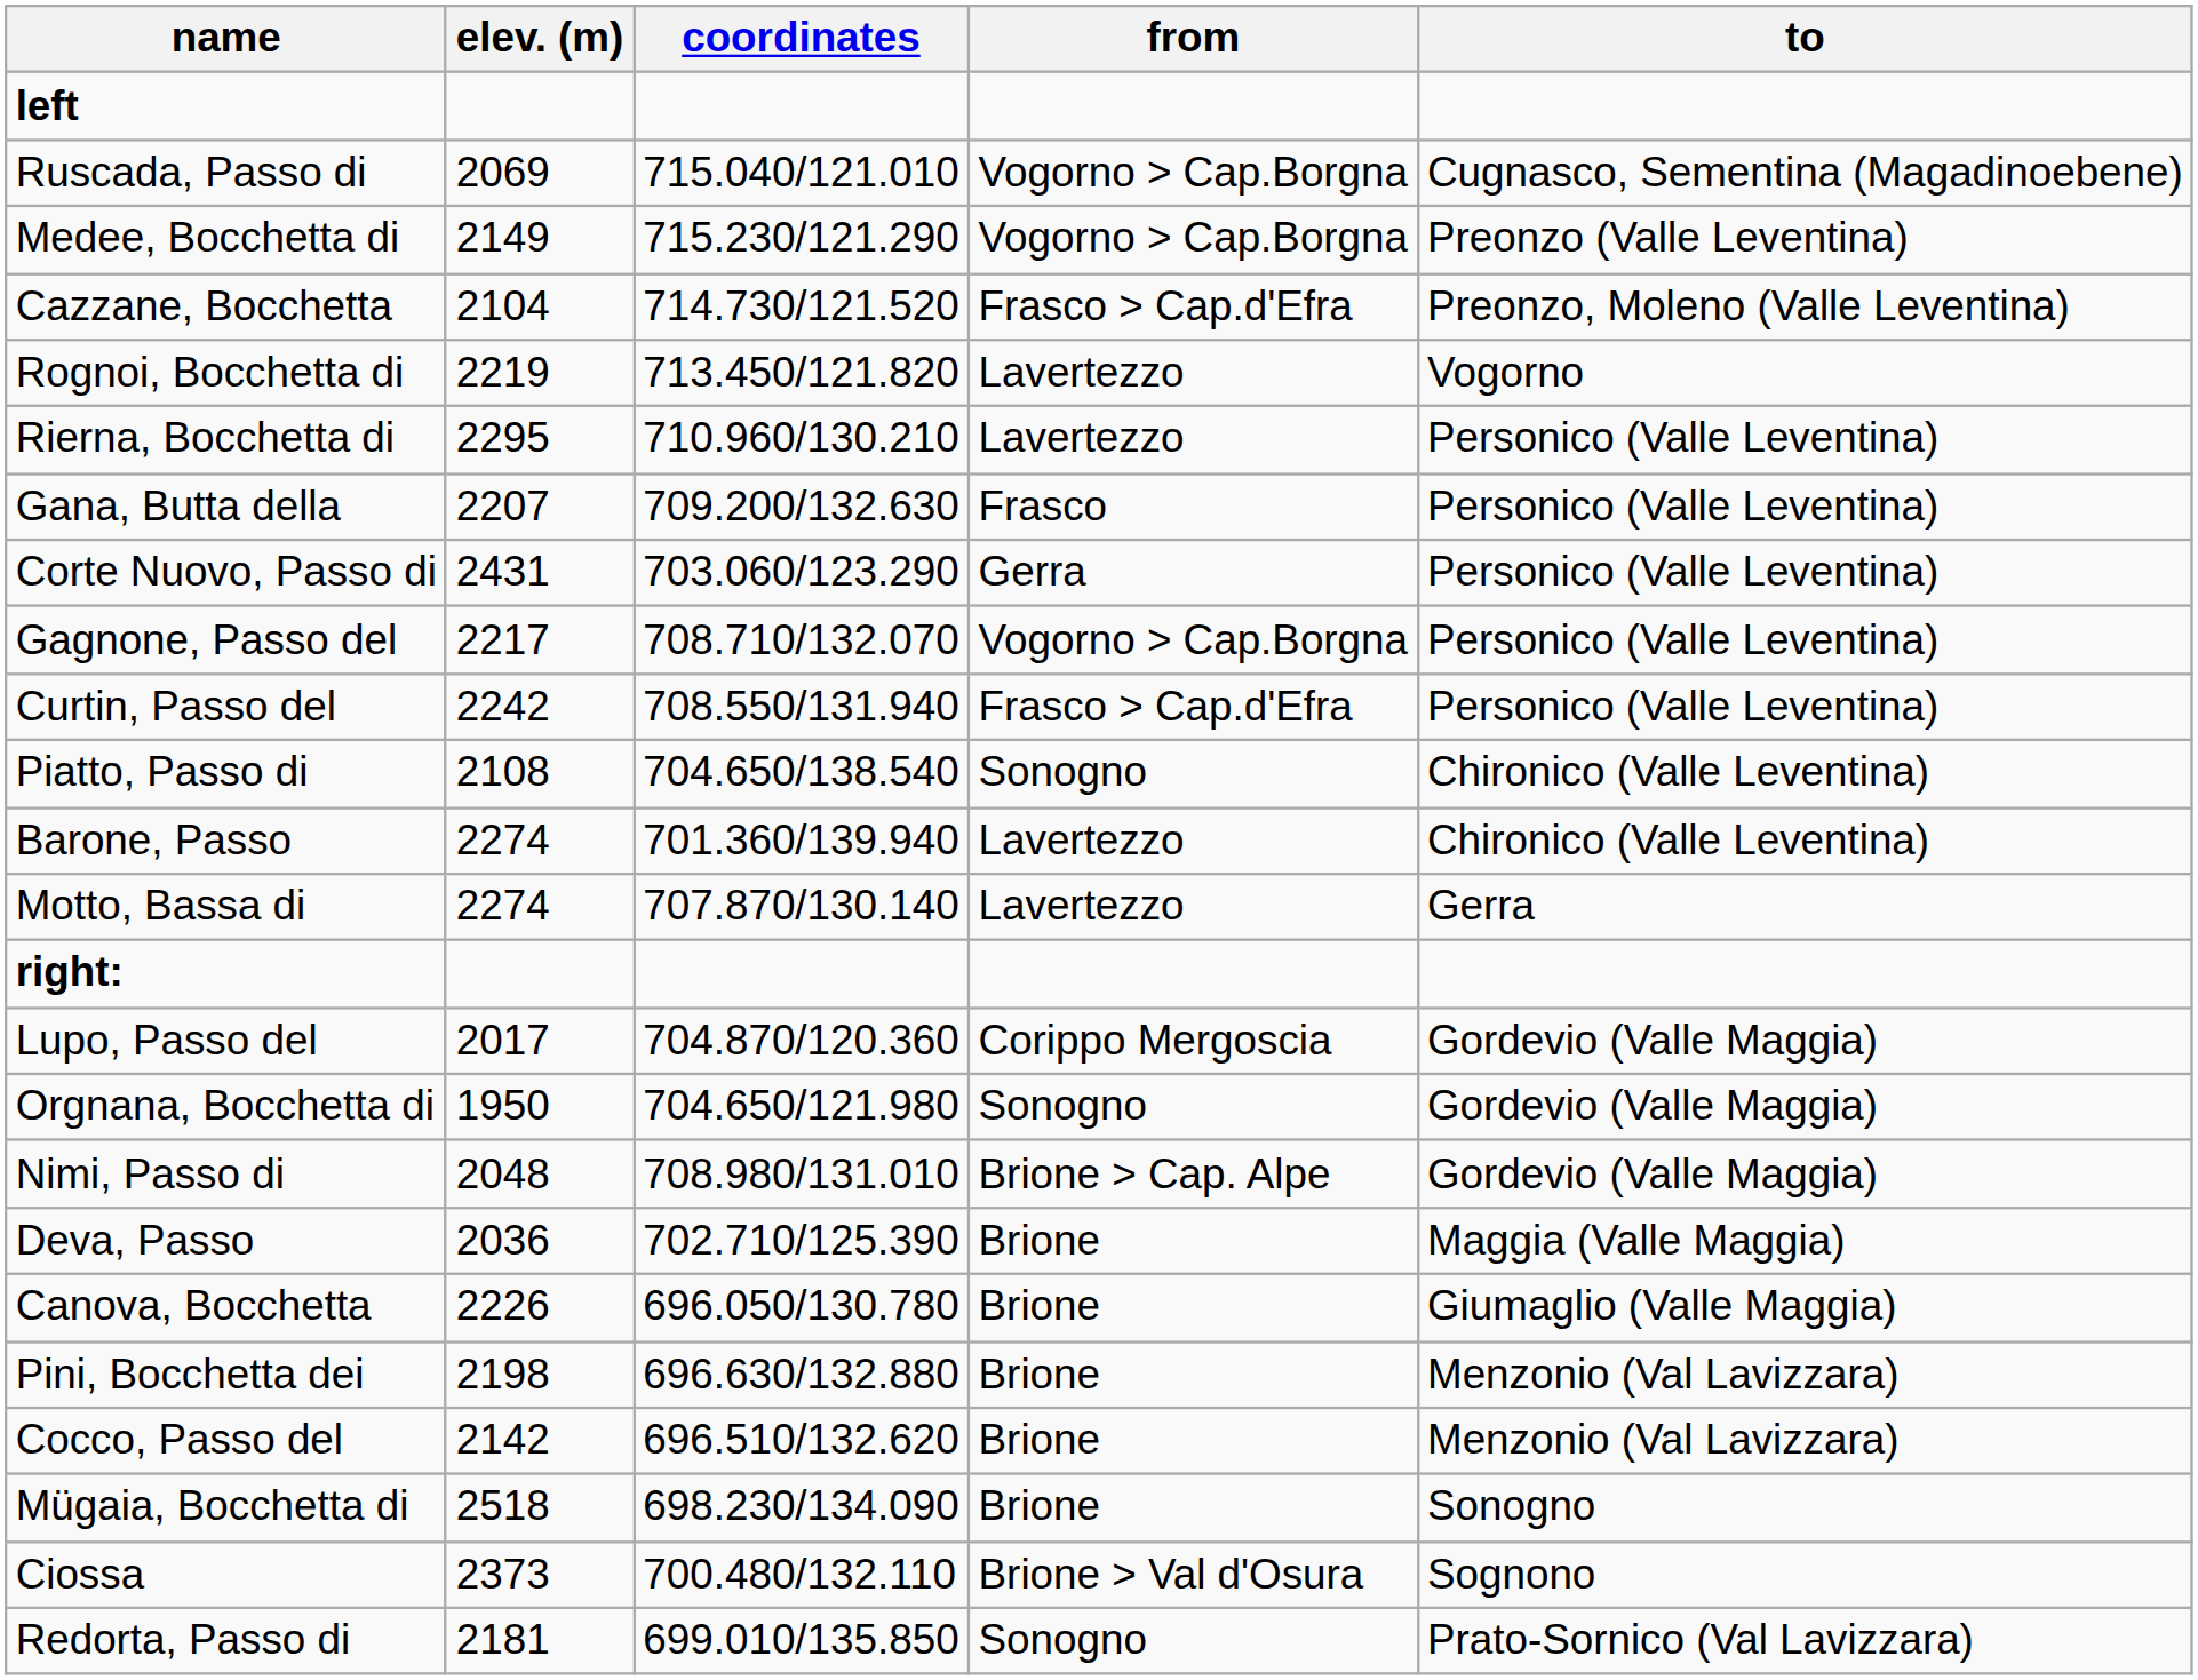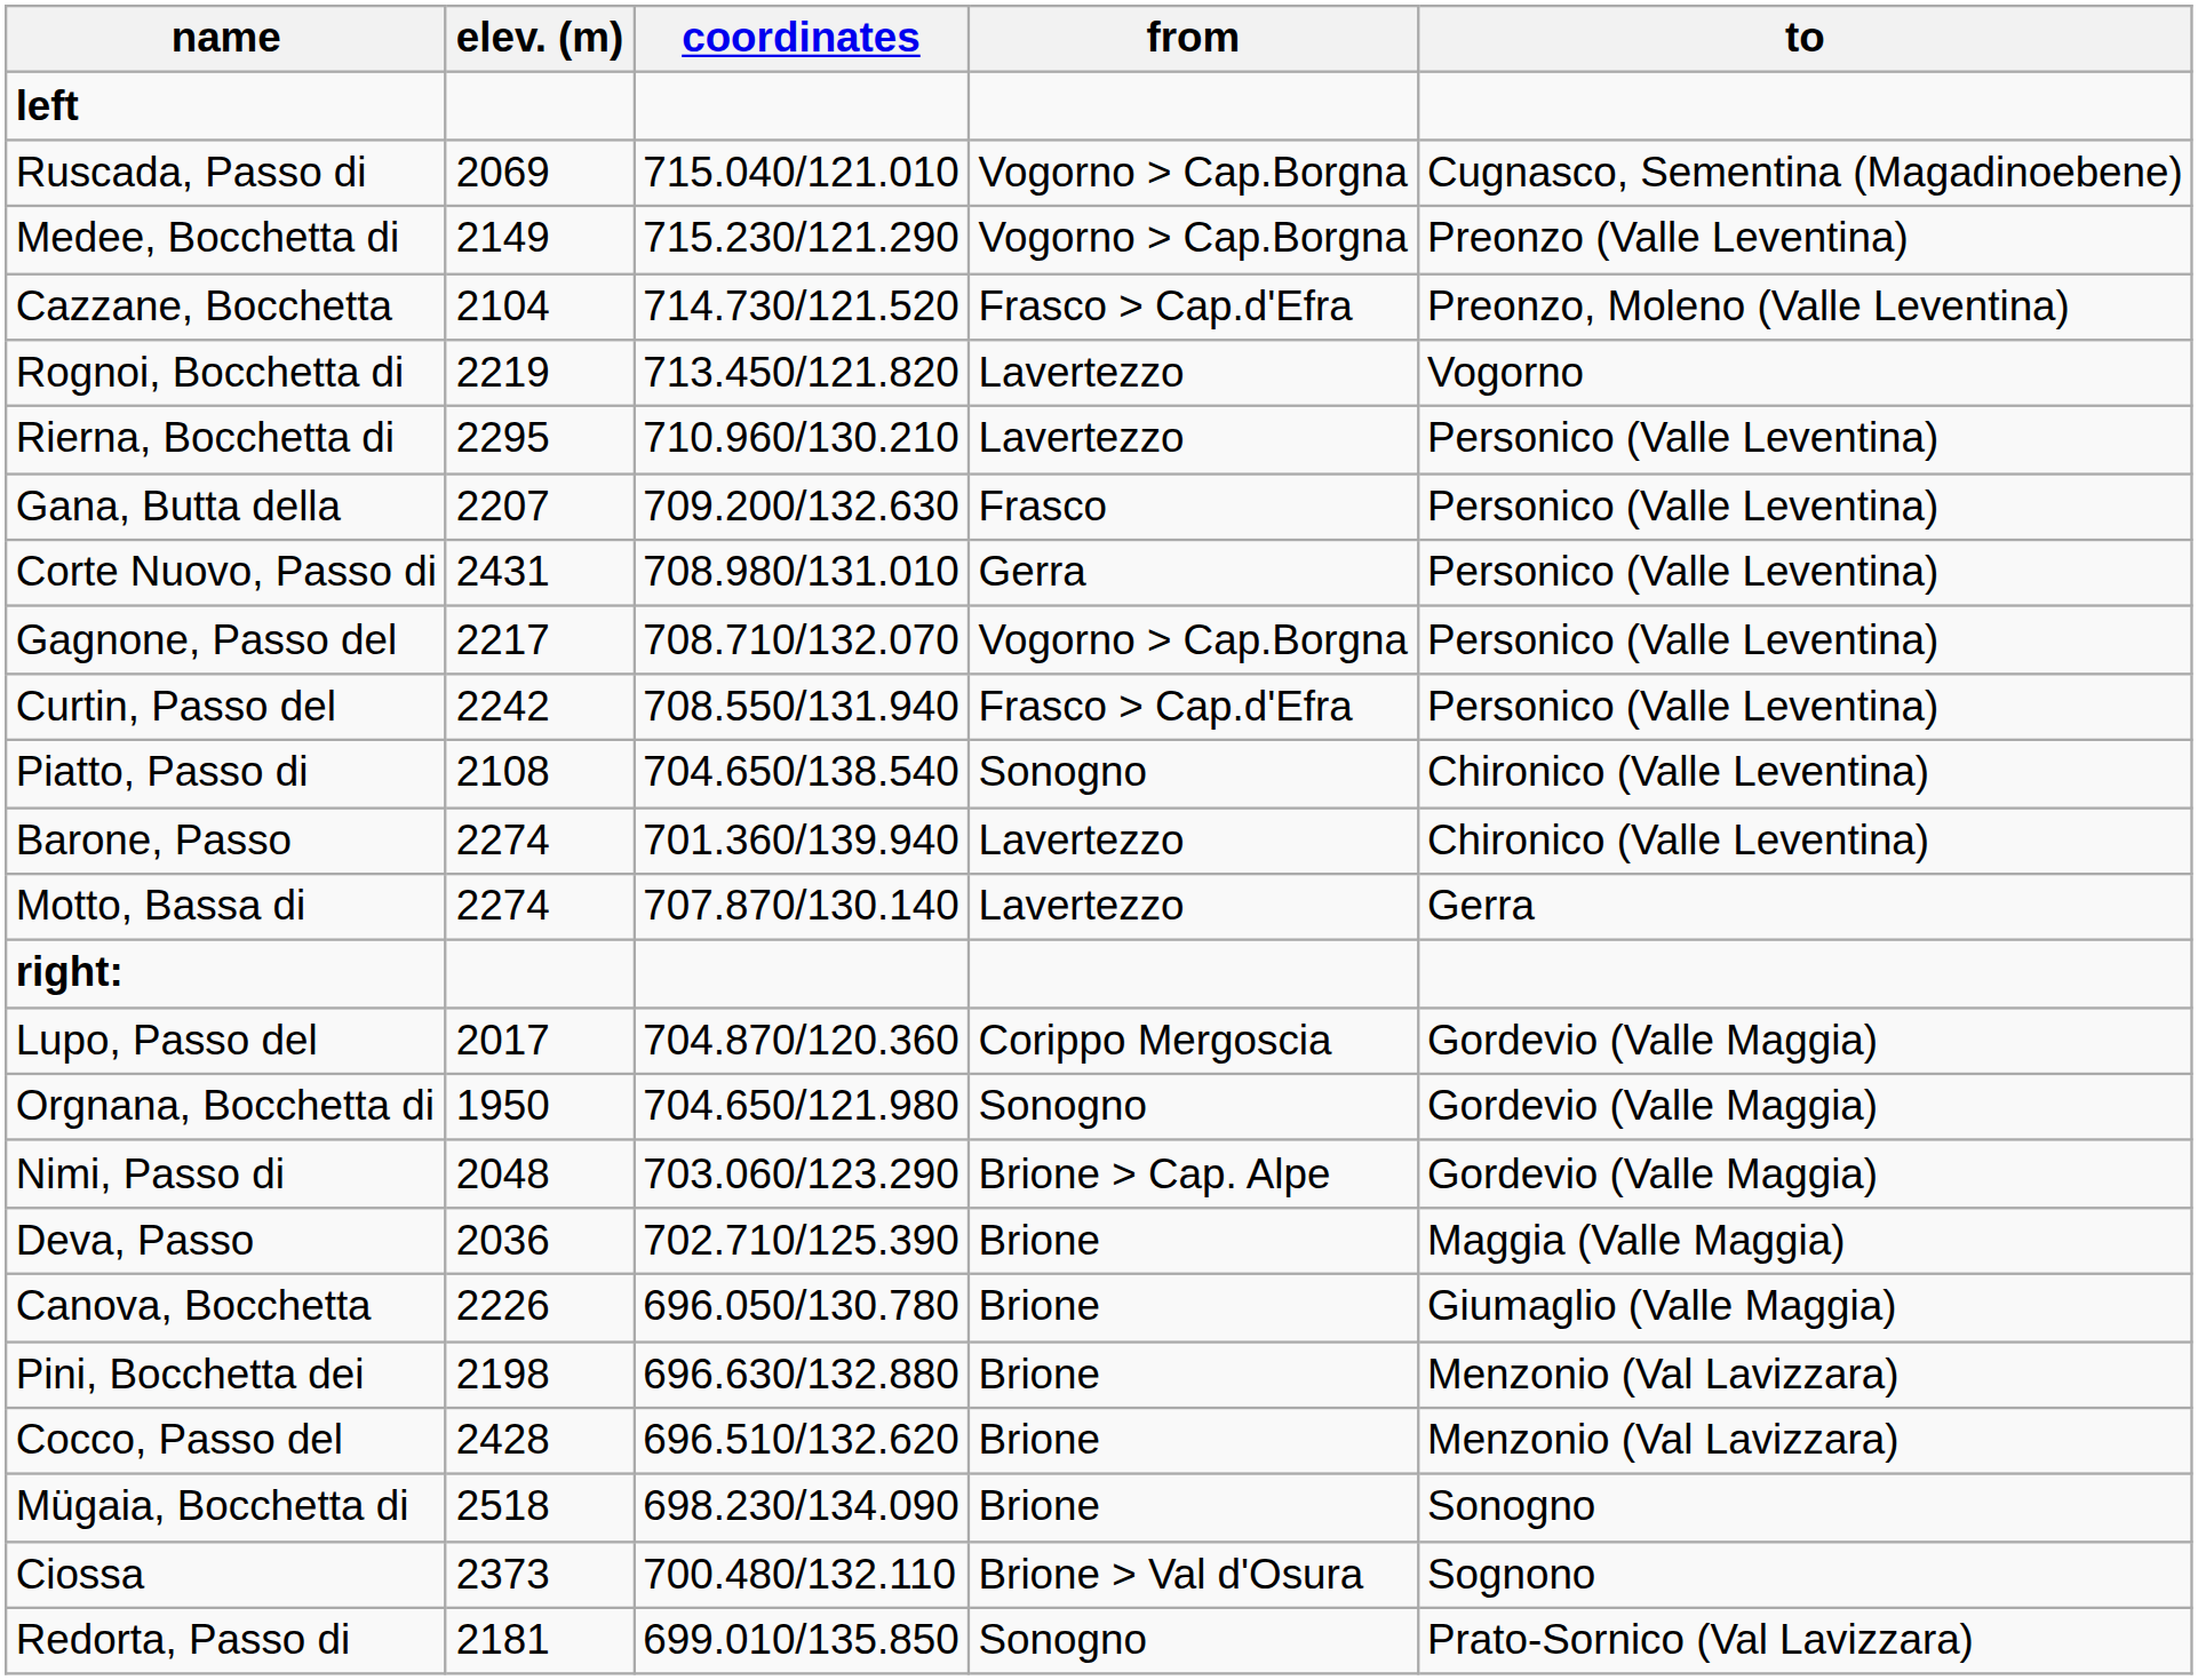Corte Nuovo, Passo di | coordinates: 703.060/123.290 -> 708.980/131.010
Nimi, Passo di | coordinates: 708.980/131.010 -> 703.060/123.290
Cocco, Passo del | elev. (m): 2142 -> 2428
